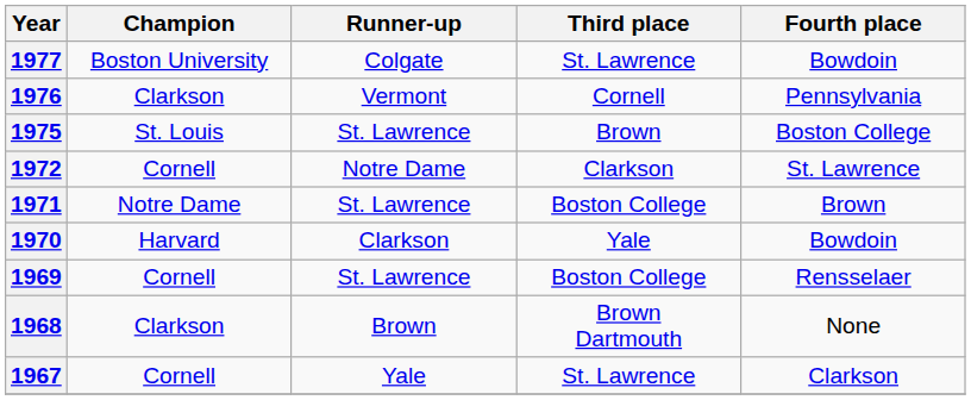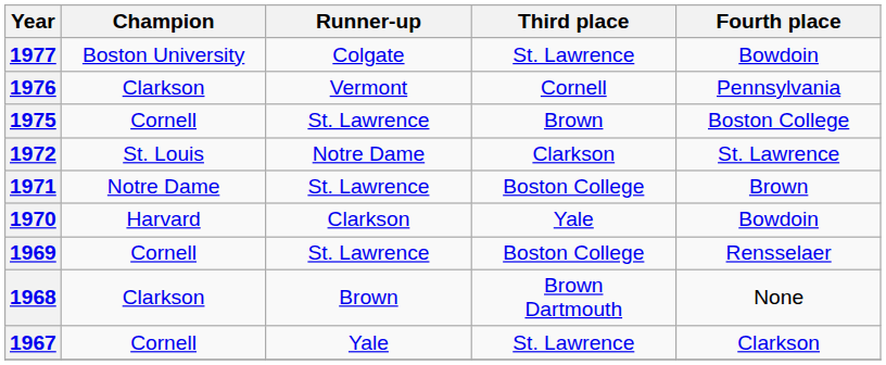1975 | Champion: St. Louis -> Cornell
1972 | Champion: Cornell -> St. Louis
